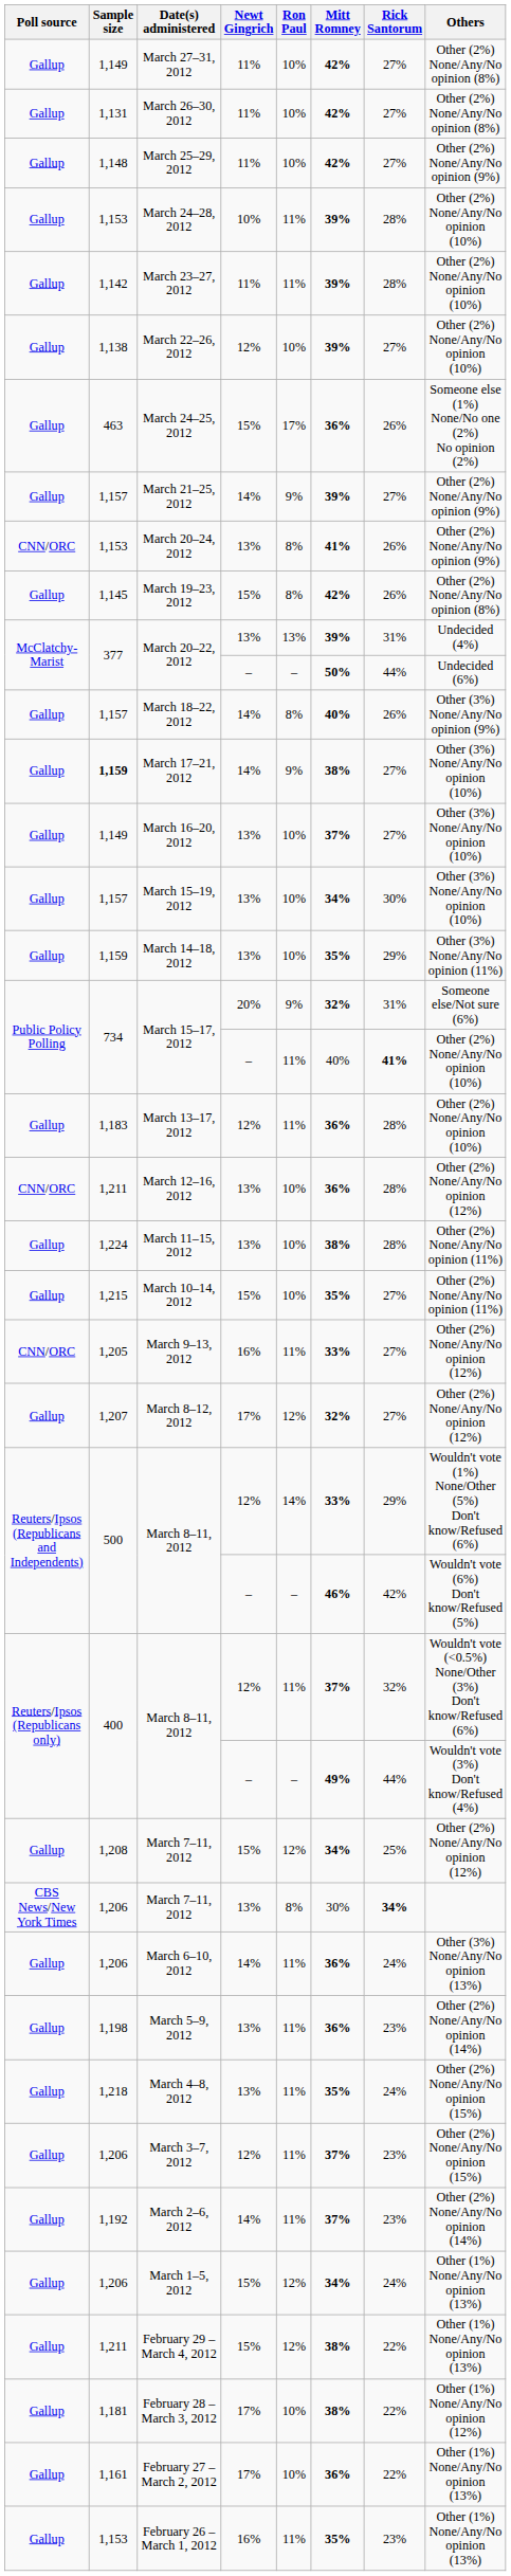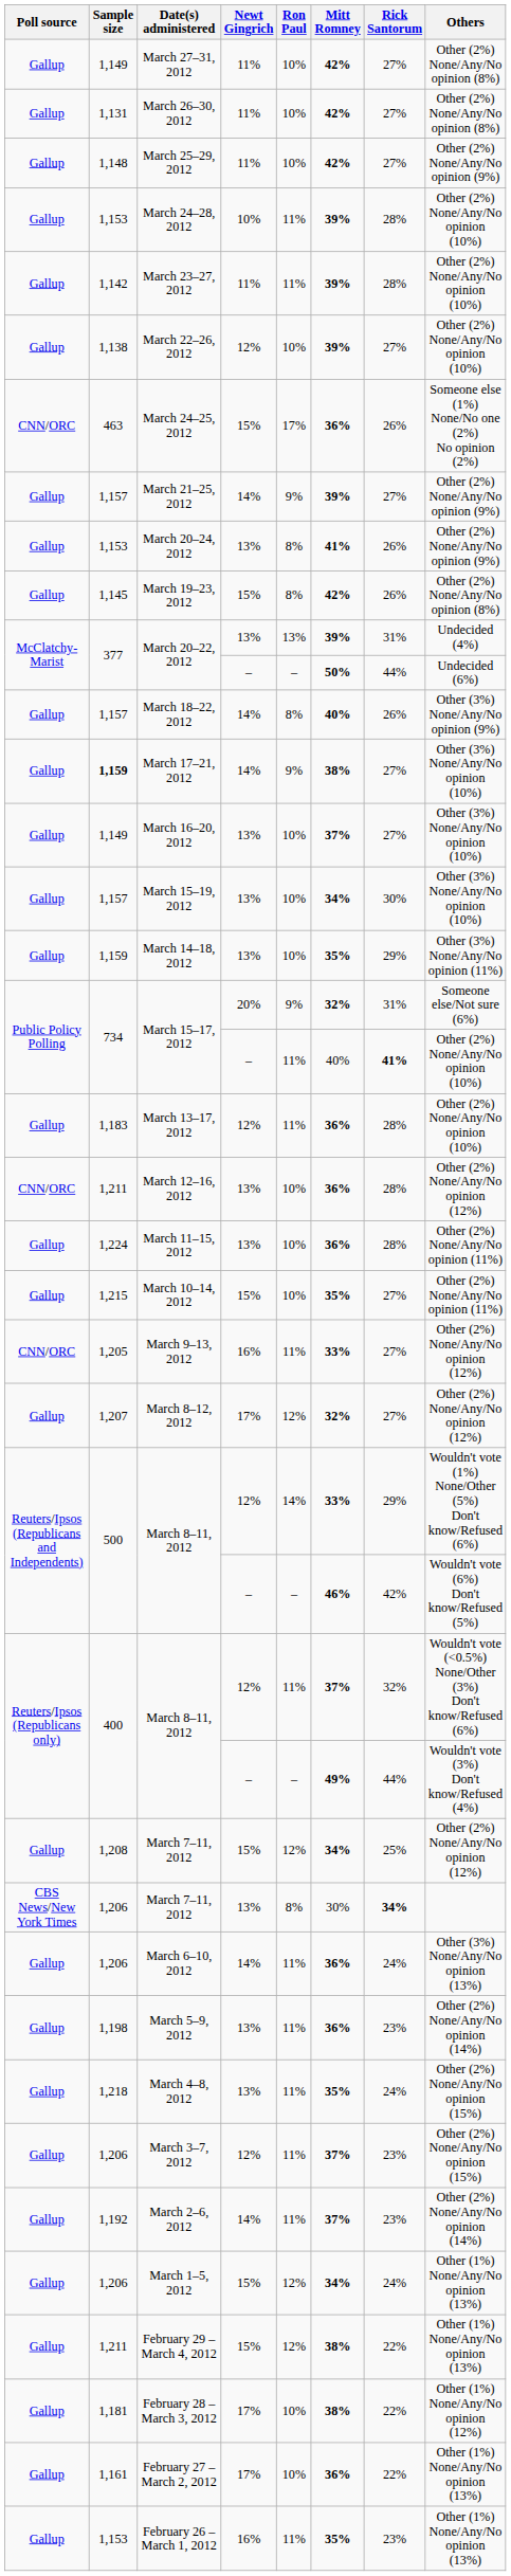March 24–25, 2012 | Poll source: Gallup -> CNN/ORC
March 20–24, 2012 | Poll source: CNN/ORC -> Gallup
March 11–15, 2012 | Mitt Romney: 38% -> 36%
